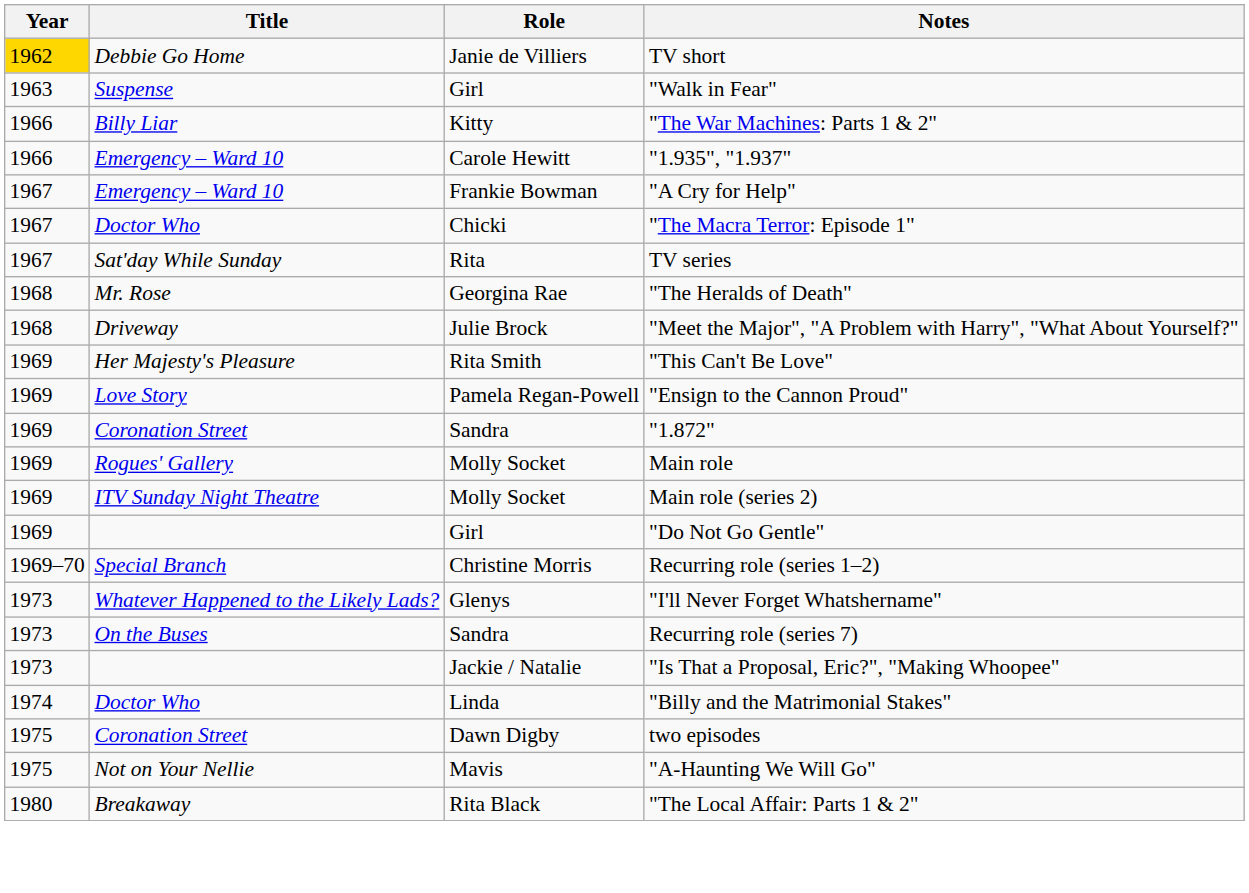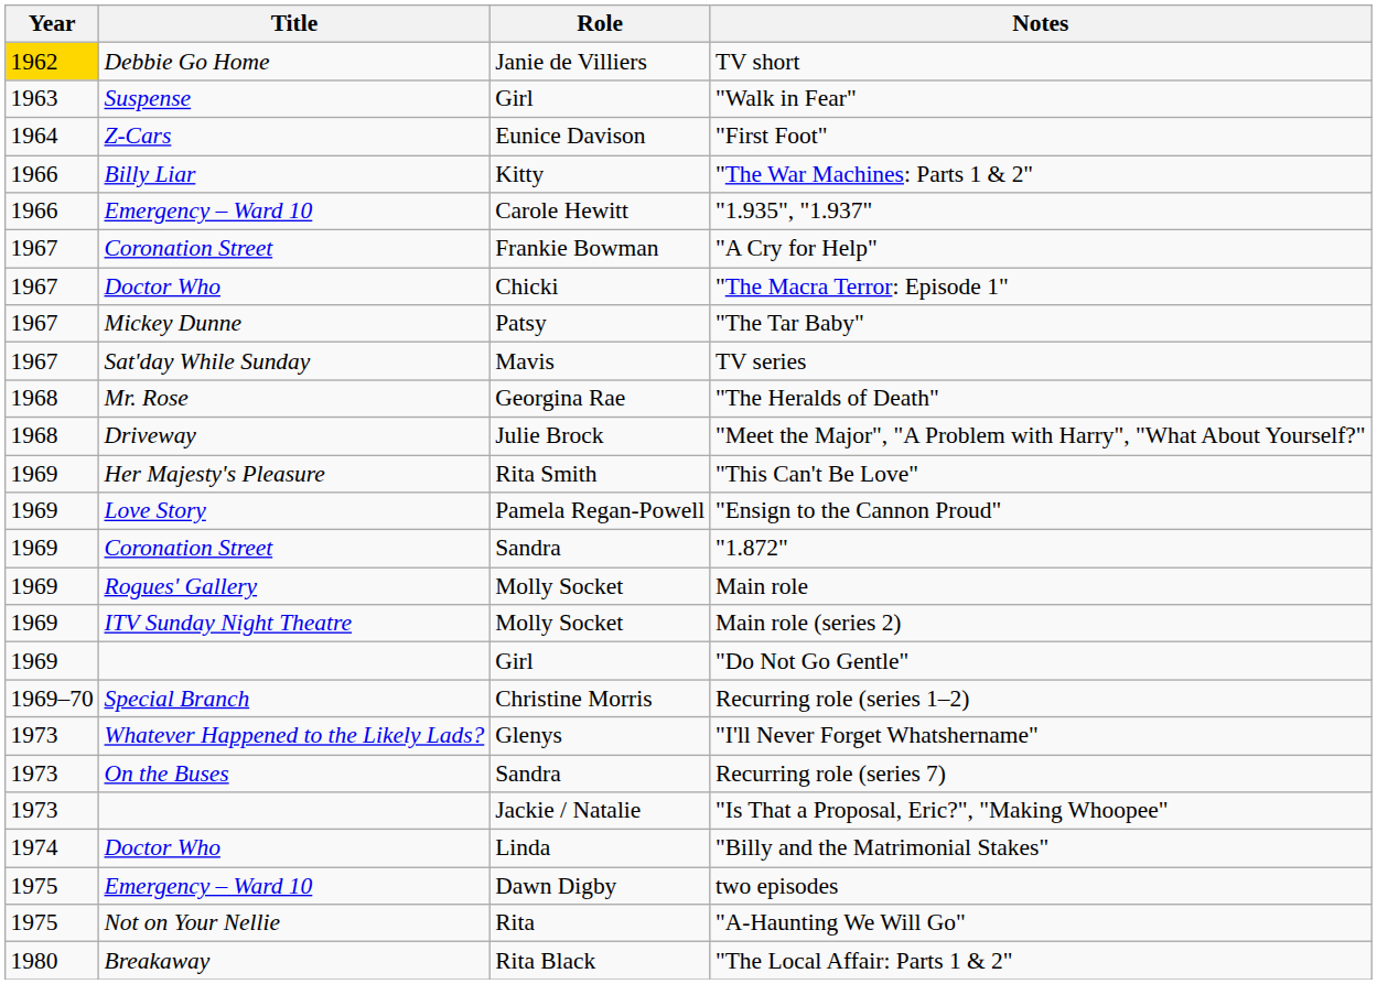+ row: 1964 | Z-Cars | Eunice Davison | "First Foot"
"A Cry for Help" | Title: Emergency – Ward 10 -> Coronation Street
+ row: 1967 | Mickey Dunne | Patsy | "The Tar Baby"
TV series | Role: Rita -> Mavis
two episodes | Title: Coronation Street -> Emergency – Ward 10
"A-Haunting We Will Go" | Role: Mavis -> Rita
